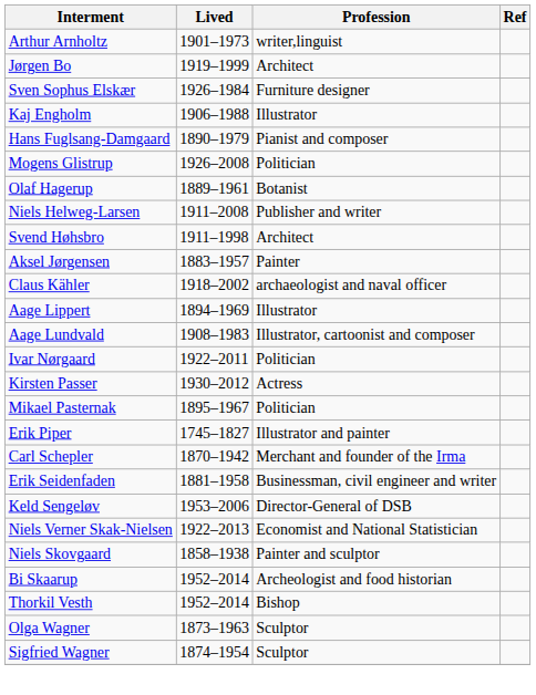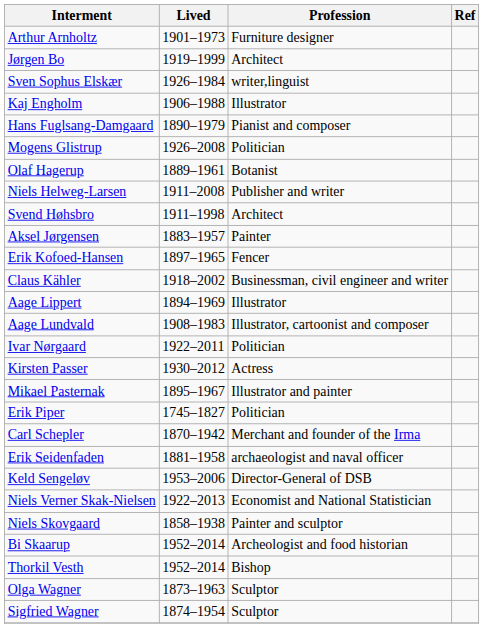Arthur Arnholtz | Profession: writer,linguist -> Furniture designer
Sven Sophus Elskær | Profession: Furniture designer -> writer,linguist
+ row: Erik Kofoed-Hansen | 1897–1965 | Fencer
Claus Kähler | Profession: archaeologist and naval officer -> Businessman, civil engineer and writer
Mikael Pasternak | Profession: Politician -> Illustrator and painter
Erik Piper | Profession: Illustrator and painter -> Politician
Erik Seidenfaden | Profession: Businessman, civil engineer and writer -> archaeologist and naval officer
